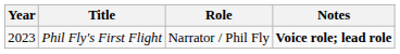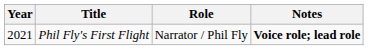Phil Fly's First Flight | Year: 2023 -> 2021
